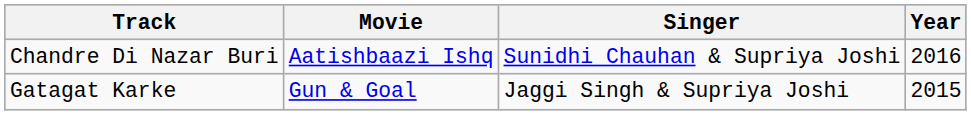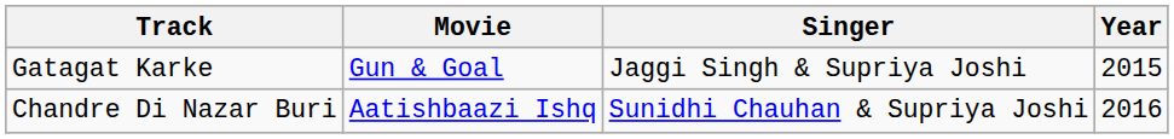rows swapped: Gatagat Karke <-> Chandre Di Nazar Buri
